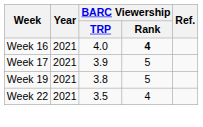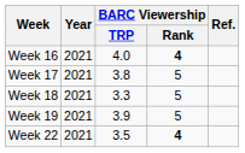Week 17 | BARC Viewership / TRP: 3.9 -> 3.8
+ row: Week 18 | 2021 | 3.3 | 5
Week 19 | BARC Viewership / TRP: 3.8 -> 3.9
Week 22 | BARC Viewership / Rank: normal -> bold
